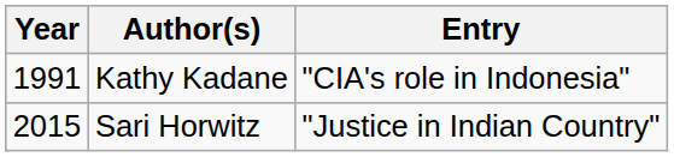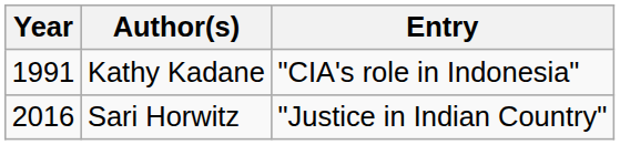Sari Horwitz | Year: 2015 -> 2016
